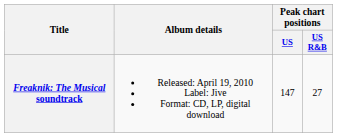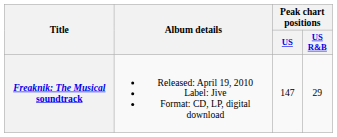Freaknik: The Musical soundtrack | Peak chart positions / US R&B: 27 -> 29
